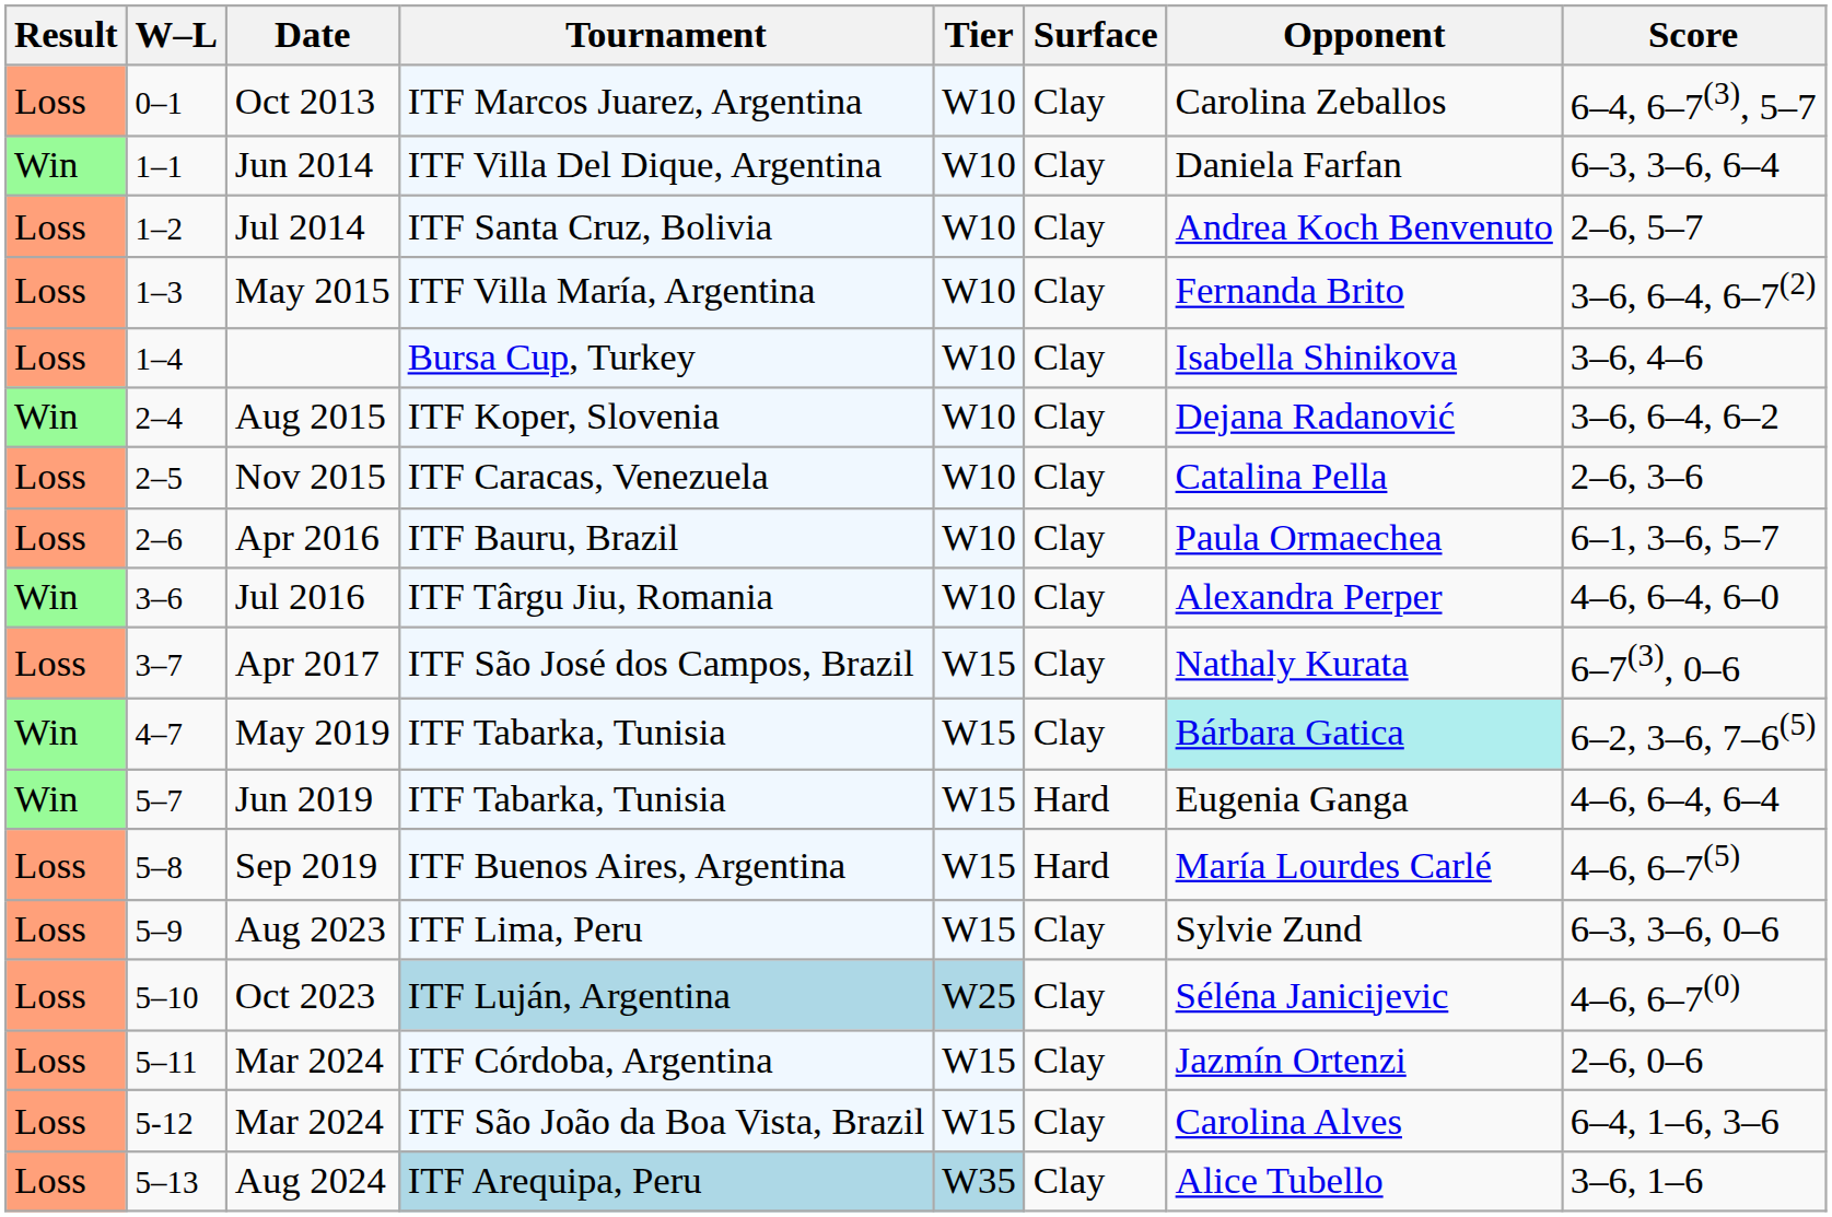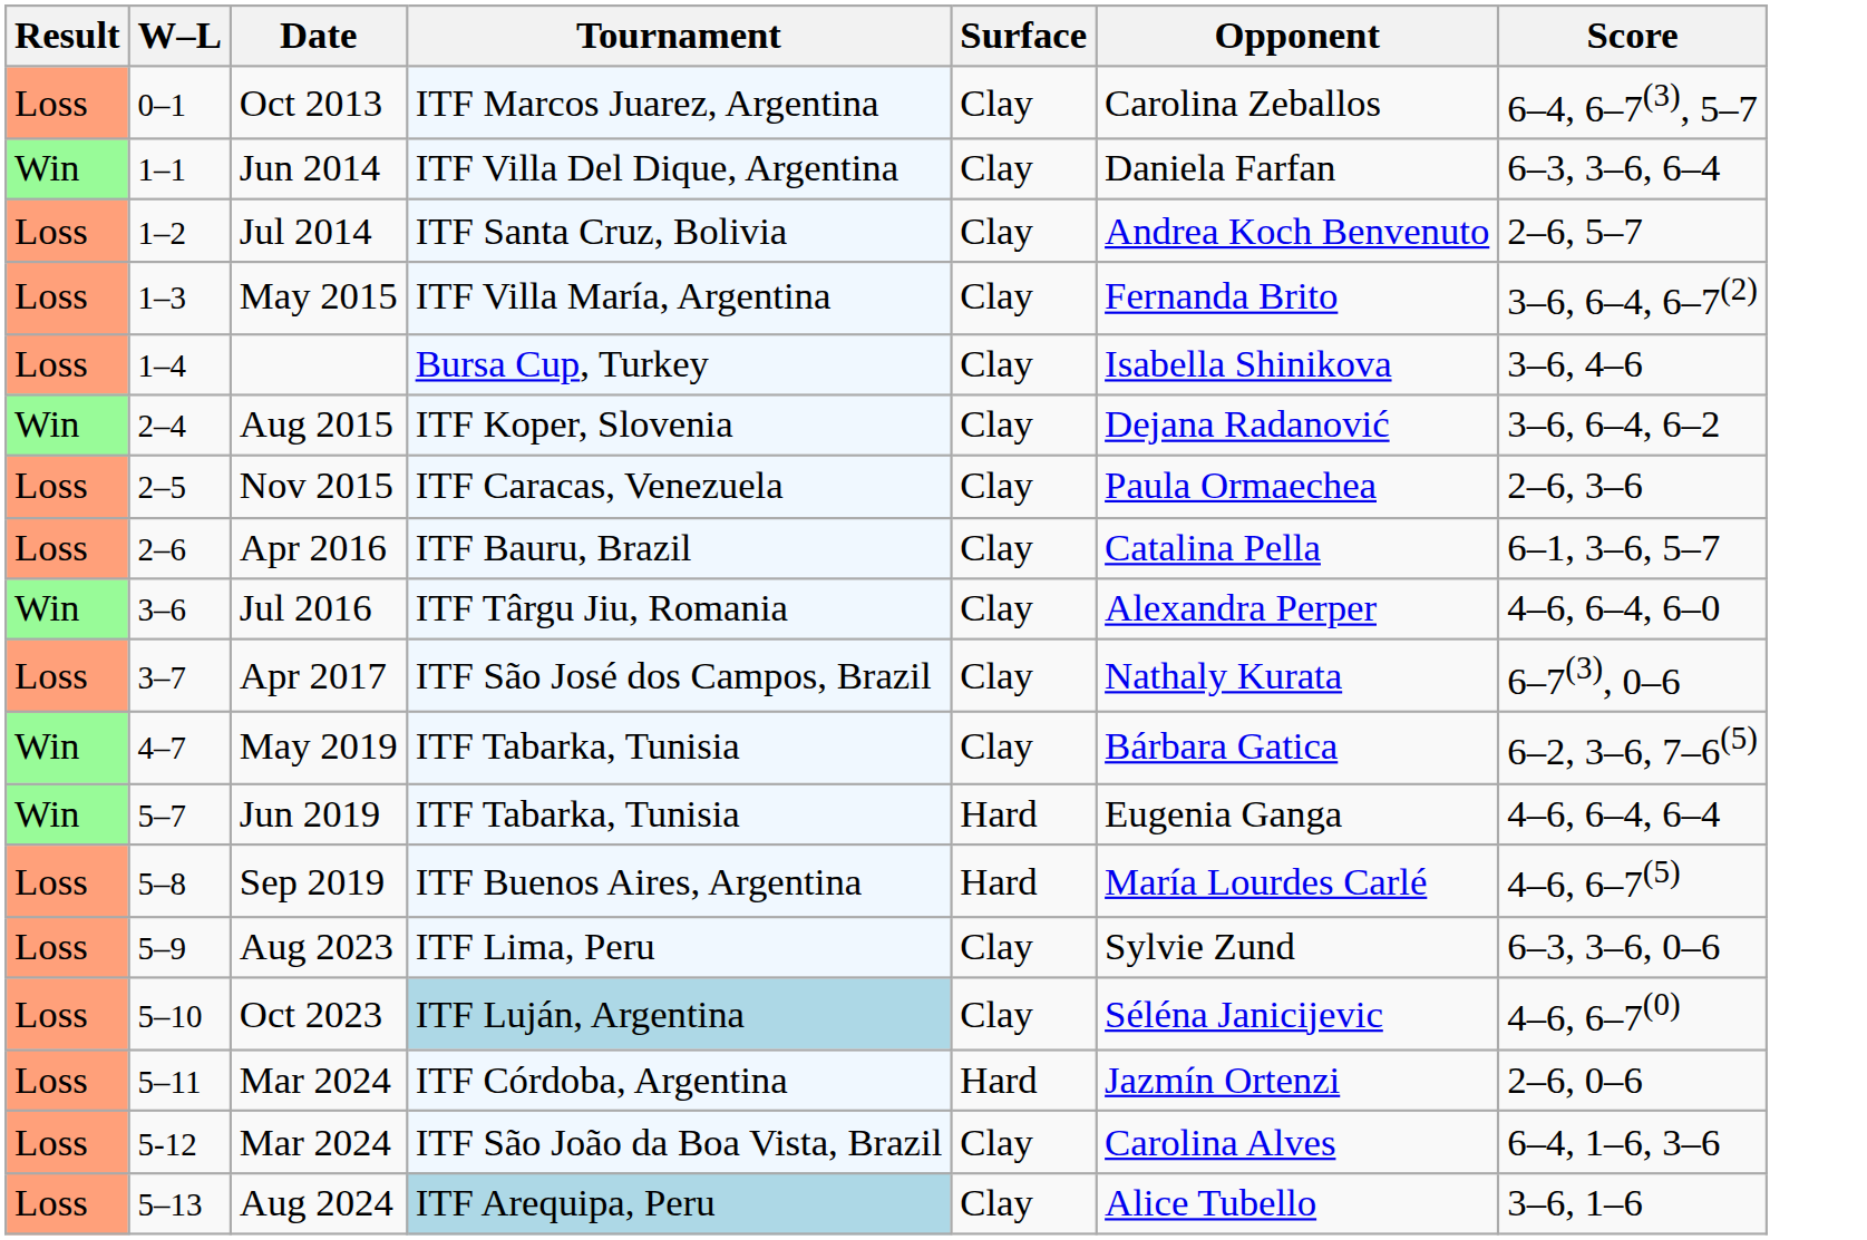- column: Tier | W10 | W10 | W10 | W10 | W10 | W10 | W10 | W10 | W10 | W15 | W15 | W15 | W15 | W15 | W25 | W15 | W15 | W35
Nov 2015 | Opponent: Catalina Pella -> Paula Ormaechea
Apr 2016 | Opponent: Paula Ormaechea -> Catalina Pella
May 2019 | Opponent: paleturquoise background -> no background
Mar 2024 / ITF Córdoba, Argentina | Surface: Clay -> Hard
